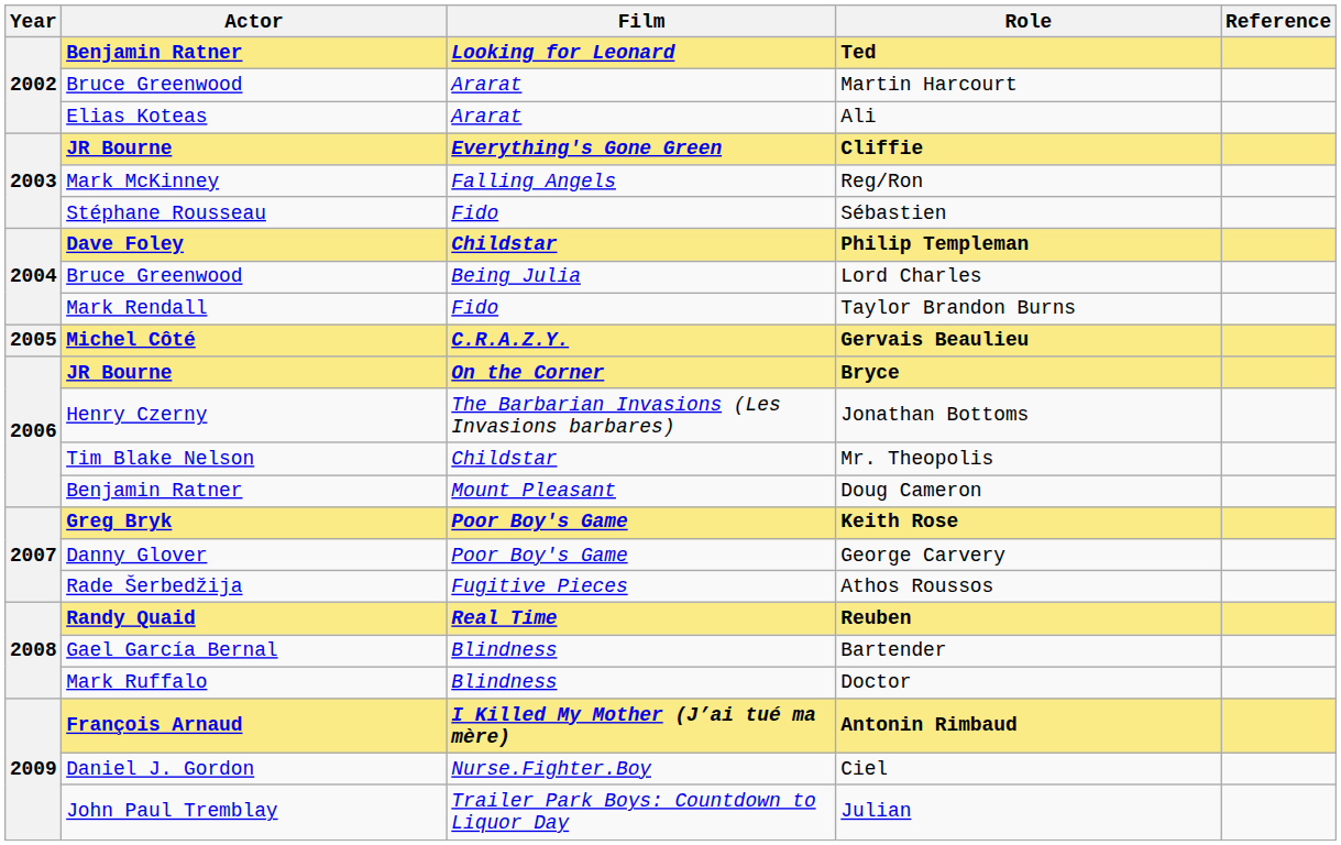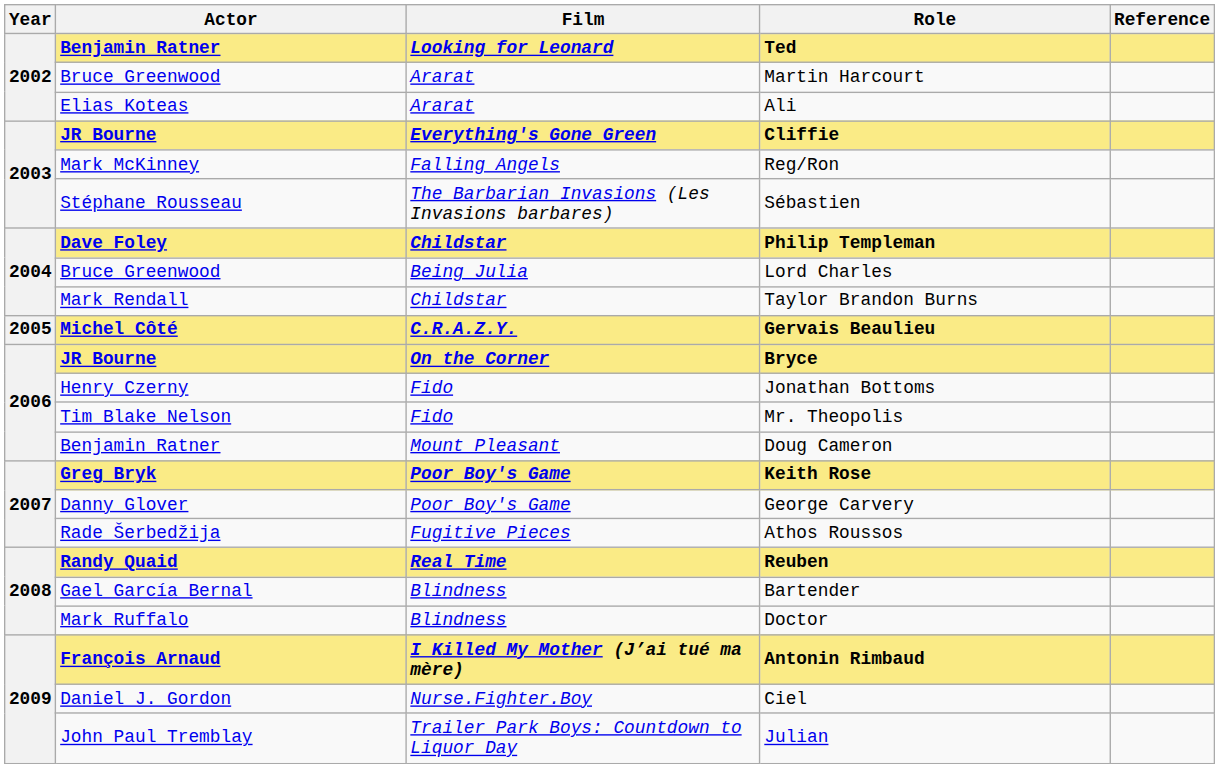Sébastien | Film: Fido -> The Barbarian Invasions (Les Invasions barbares)
Taylor Brandon Burns | Film: Fido -> Childstar
Jonathan Bottoms | Film: The Barbarian Invasions (Les Invasions barbares) -> Fido
Mr. Theopolis | Film: Childstar -> Fido
